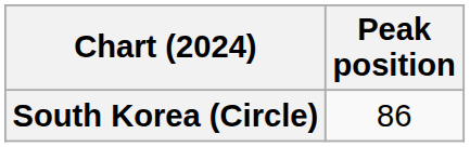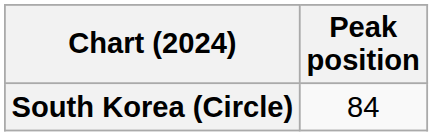South Korea (Circle) | Peak position: 86 -> 84
